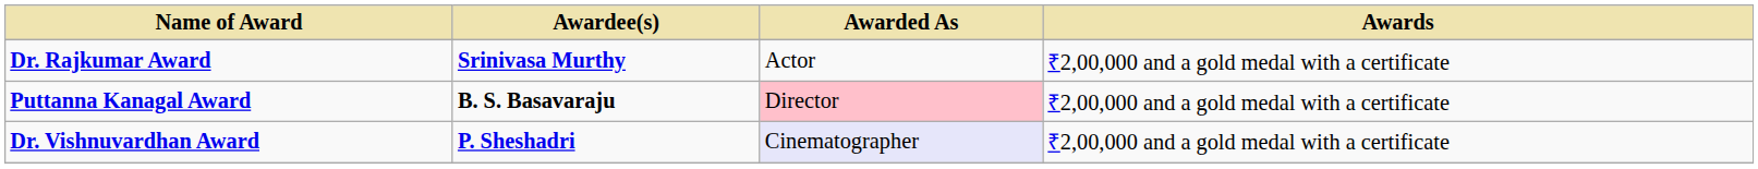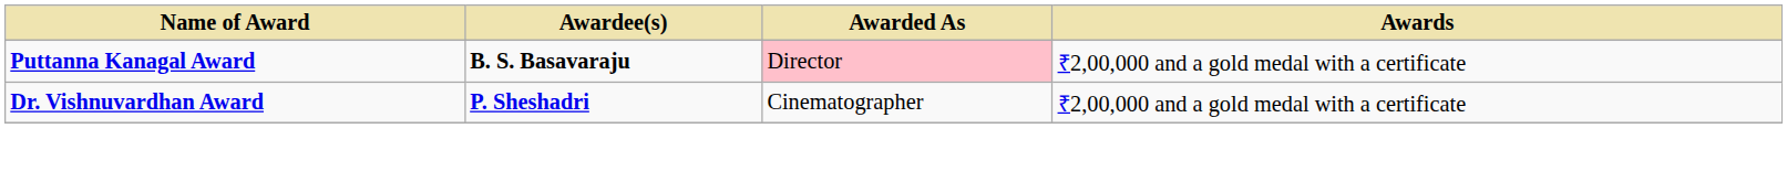- row: Dr. Rajkumar Award | Srinivasa Murthy | Actor | ₹2,00,000 and a gold medal with a certificate
Dr. Vishnuvardhan Award | Awarded As: lavender background -> no background
